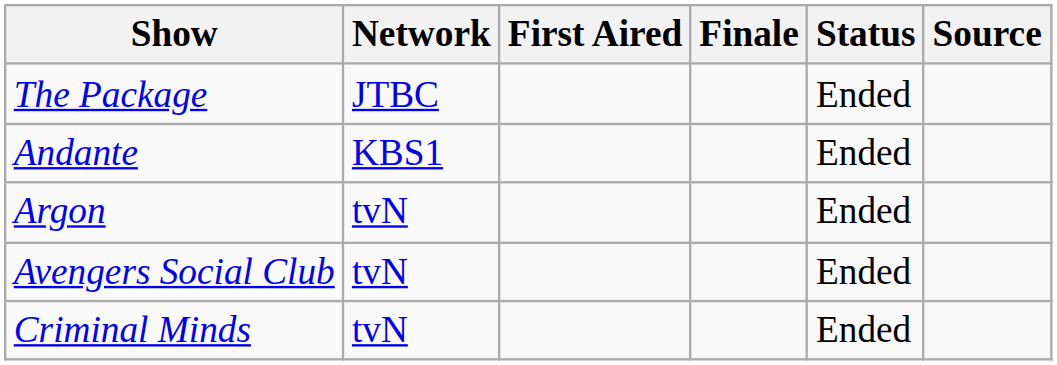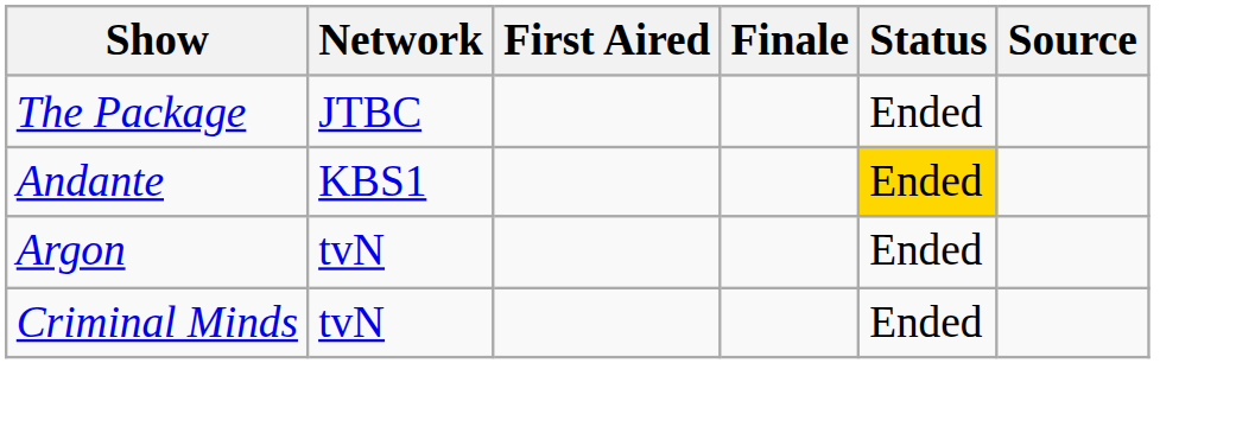Andante | Status: no background -> gold background
- row: Avengers Social Club | tvN | Ended
